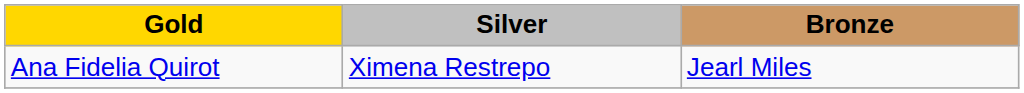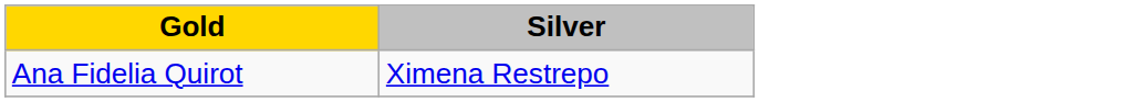- column: Bronze | Jearl Miles
